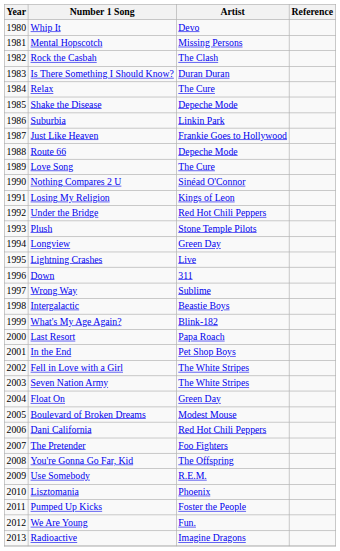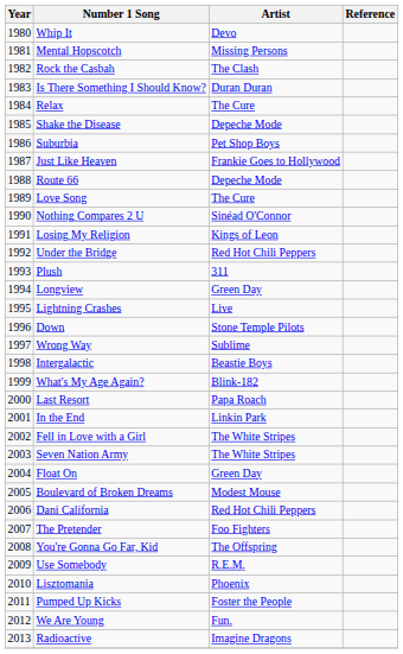Suburbia | Artist: Linkin Park -> Pet Shop Boys
Plush | Artist: Stone Temple Pilots -> 311
Down | Artist: 311 -> Stone Temple Pilots
In the End | Artist: Pet Shop Boys -> Linkin Park
